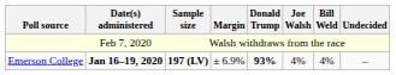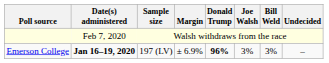Emerson College | Sample size: bold -> normal
Emerson College | Donald Trump: 93% -> 96%
Emerson College | Joe Walsh: 4% -> 3%
Emerson College | Bill Weld: 4% -> 3%
